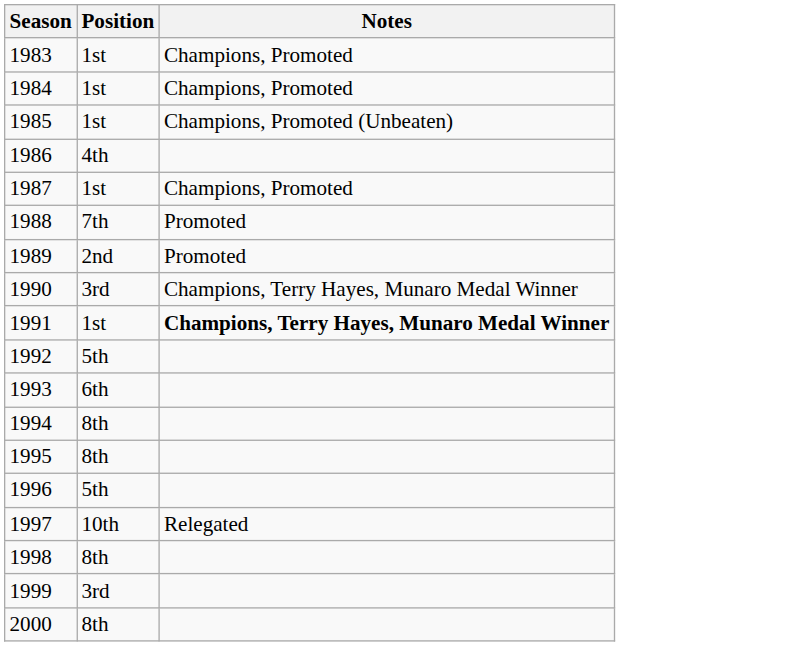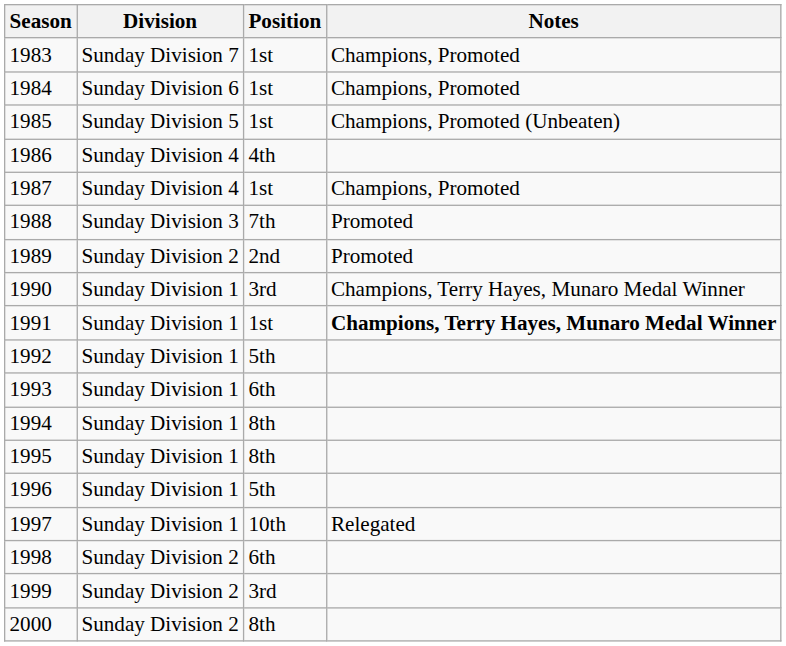+ column: Division | Sunday Division 7 | Sunday Division 6 | Sunday Division 5 | Sunday Division 4 | Sunday Division 4 | Sunday Division 3 | Sunday Division 2 | Sunday Division 1 | Sunday Division 1 | Sunday Division 1 | Sunday Division 1 | Sunday Division 1 | Sunday Division 1 | Sunday Division 1 | Sunday Division 1 | Sunday Division 2 | Sunday Division 2 | Sunday Division 2
1998 | Position: 8th -> 6th
